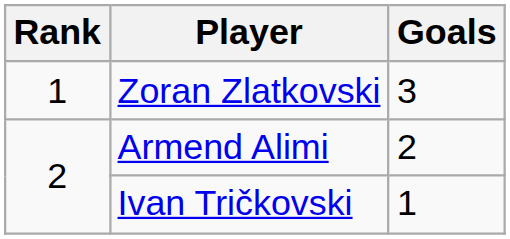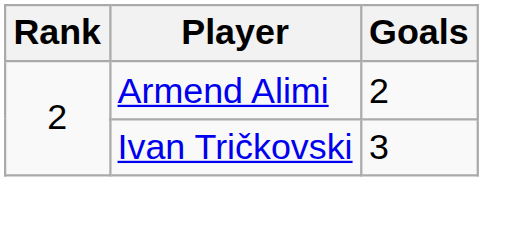- row: 1 | Zoran Zlatkovski | 3
Ivan Tričkovski | Goals: 1 -> 3
